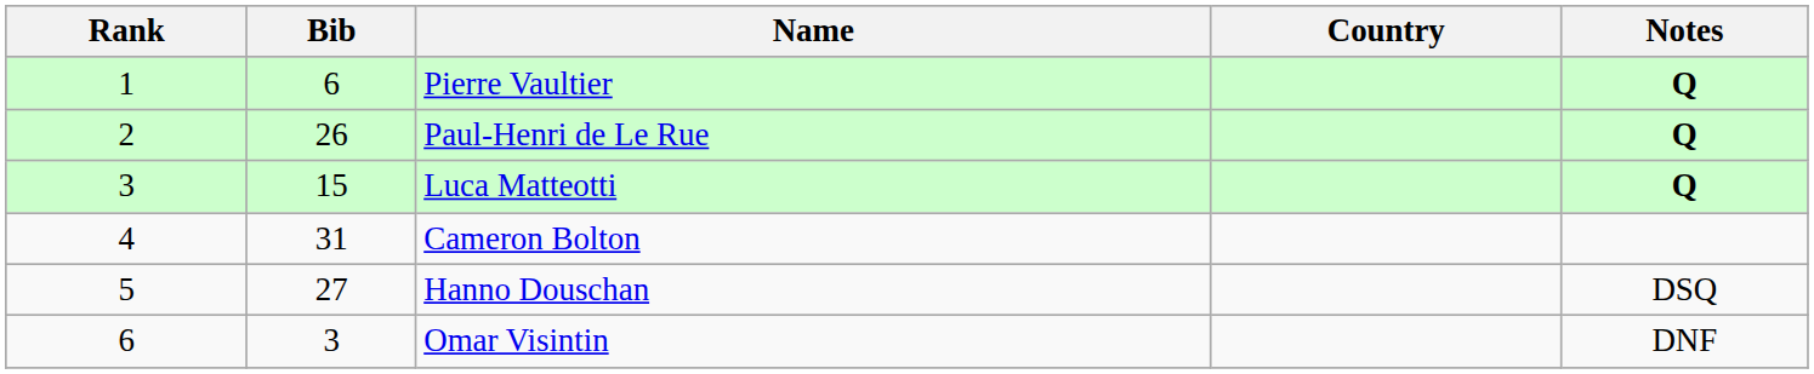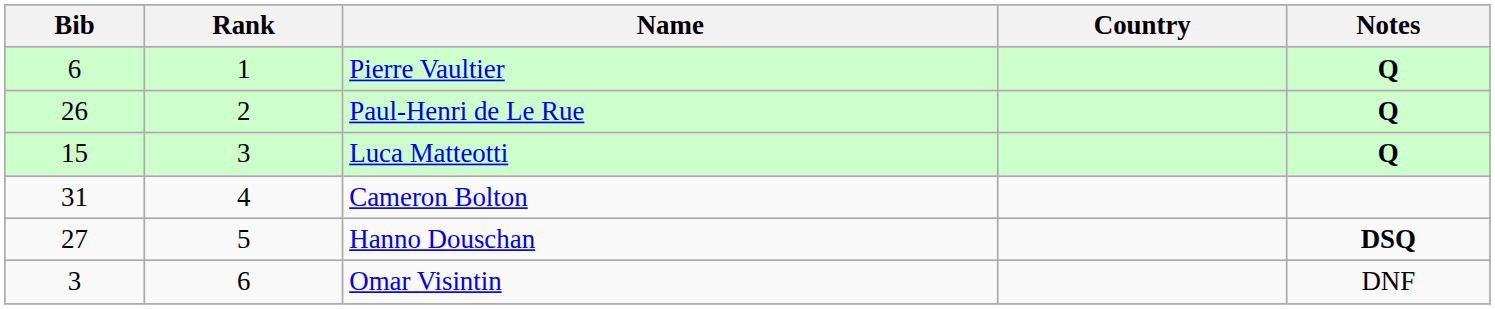columns swapped: Rank <-> Bib
Hanno Douschan | Notes: normal -> bold
